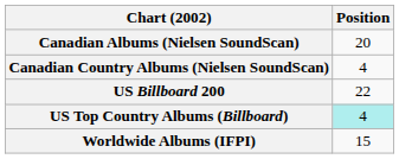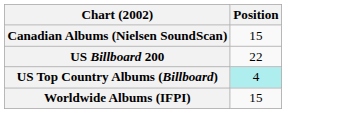Canadian Albums (Nielsen SoundScan) | Position: 20 -> 15
- row: Canadian Country Albums (Nielsen SoundScan) | 4
